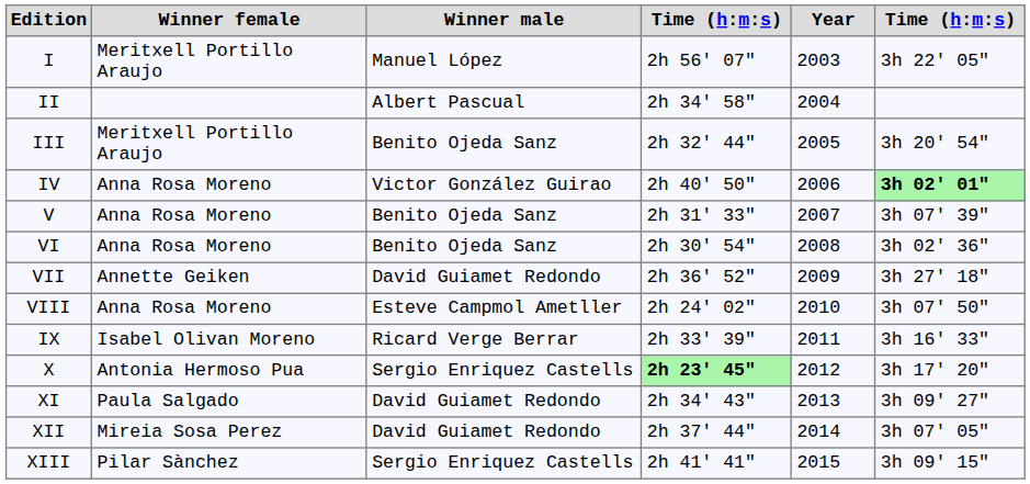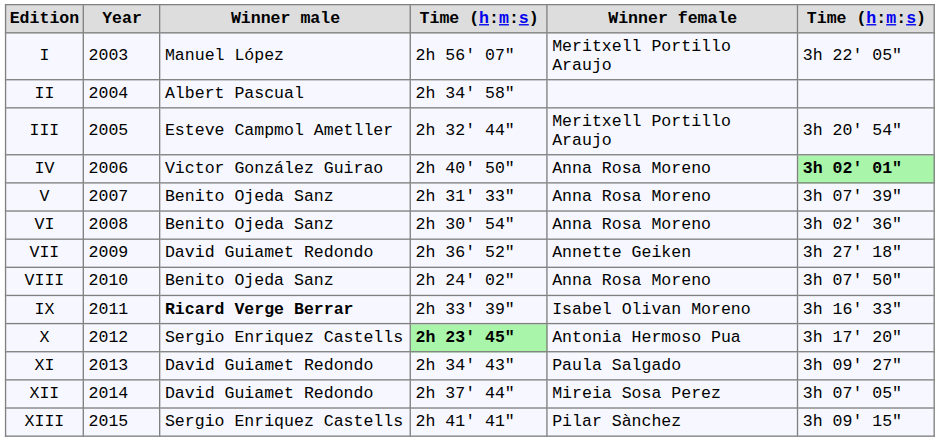columns swapped: Year <-> Winner female
III | Winner male: Benito Ojeda Sanz -> Esteve Campmol Ametller
VIII | Winner male: Esteve Campmol Ametller -> Benito Ojeda Sanz
IX | Winner male: normal -> bold
